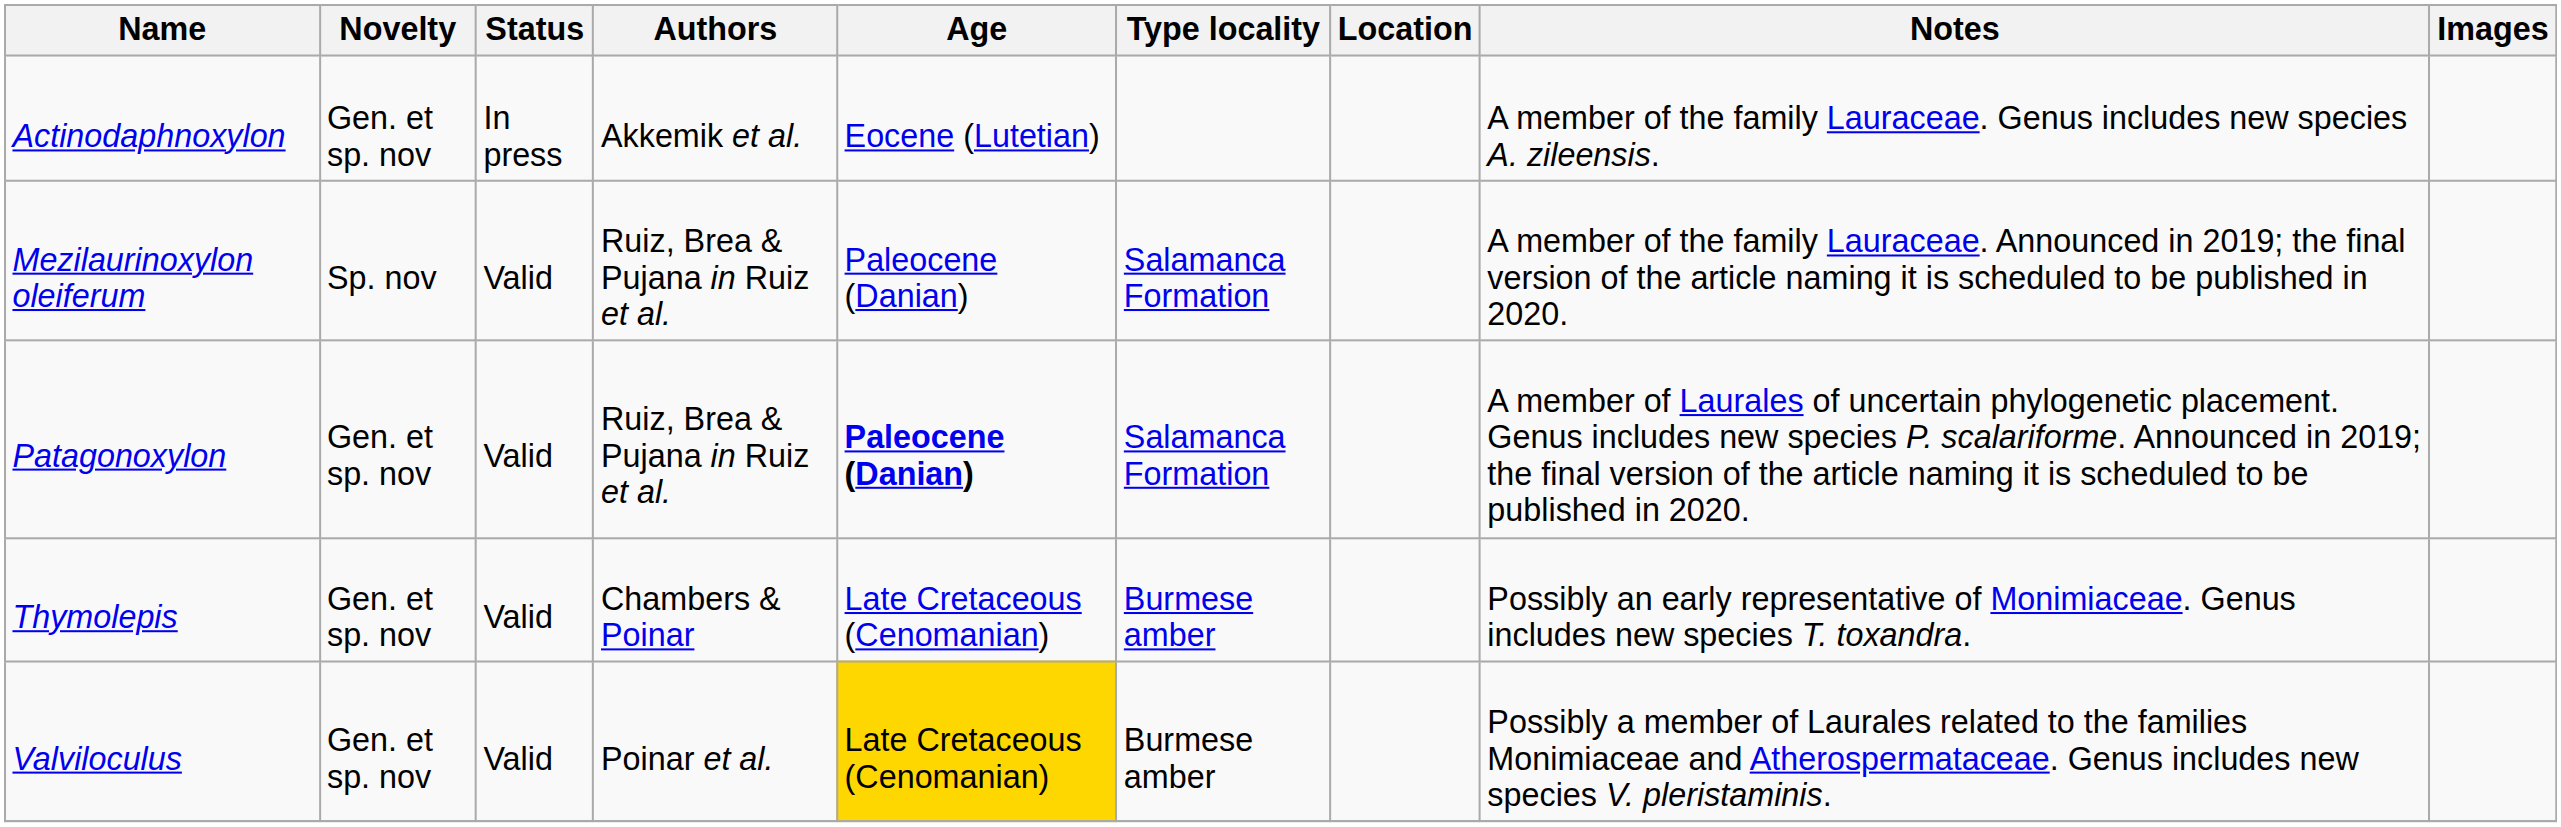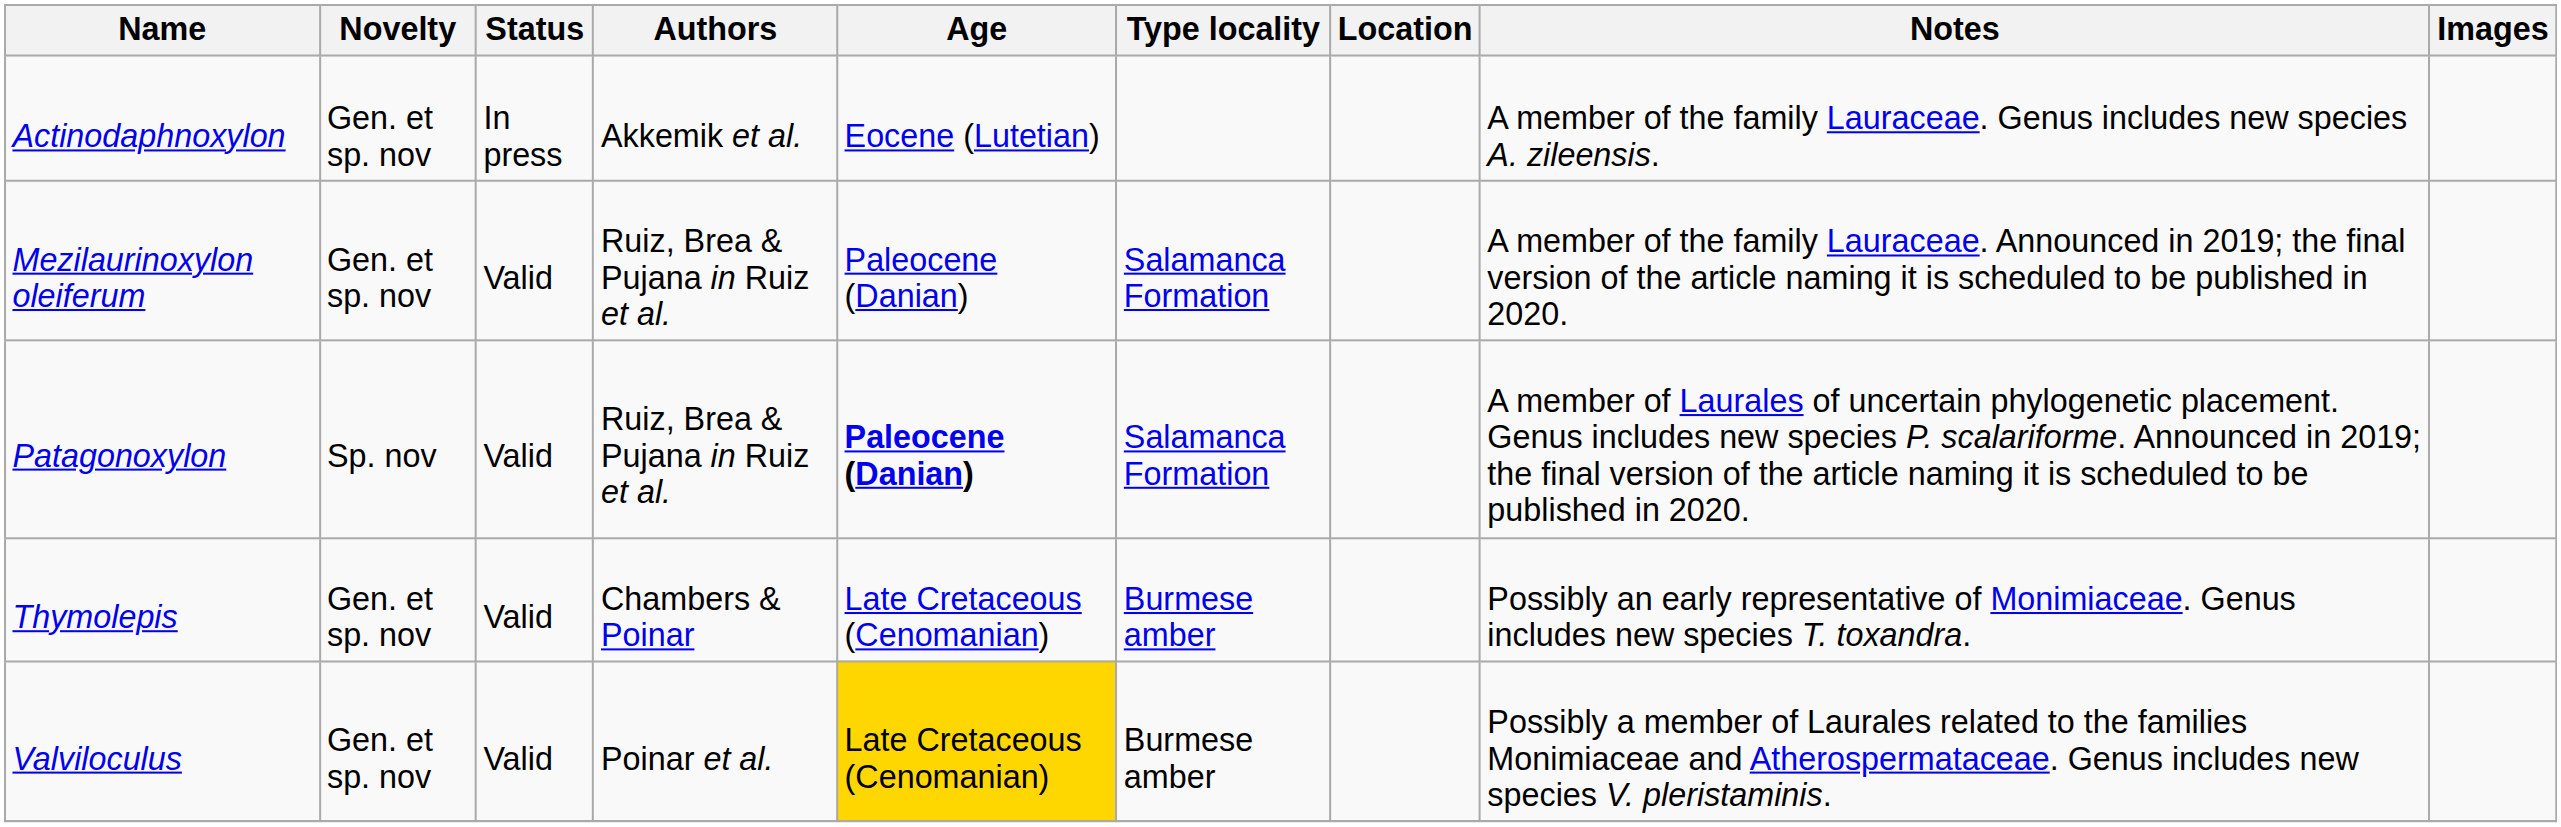Mezilaurinoxylon oleiferum | Novelty: Sp. nov -> Gen. et sp. nov
Patagonoxylon | Novelty: Gen. et sp. nov -> Sp. nov
